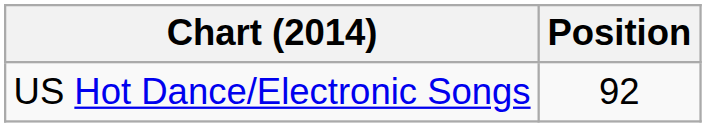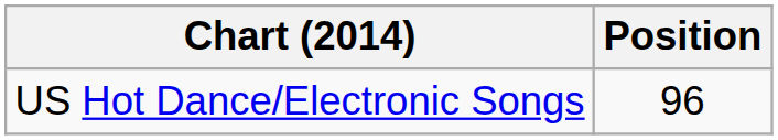US Hot Dance/Electronic Songs | Position: 92 -> 96
